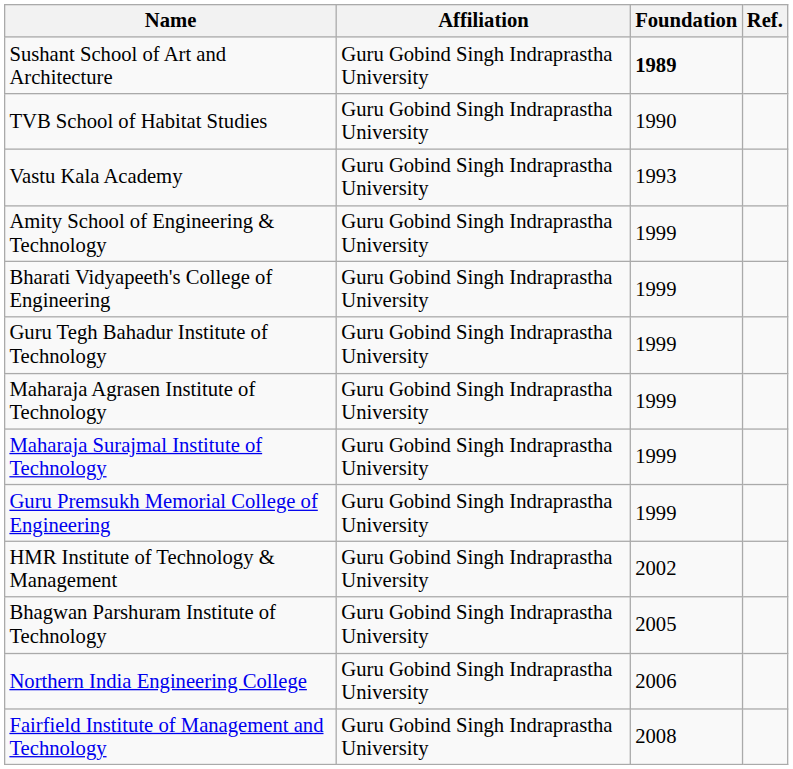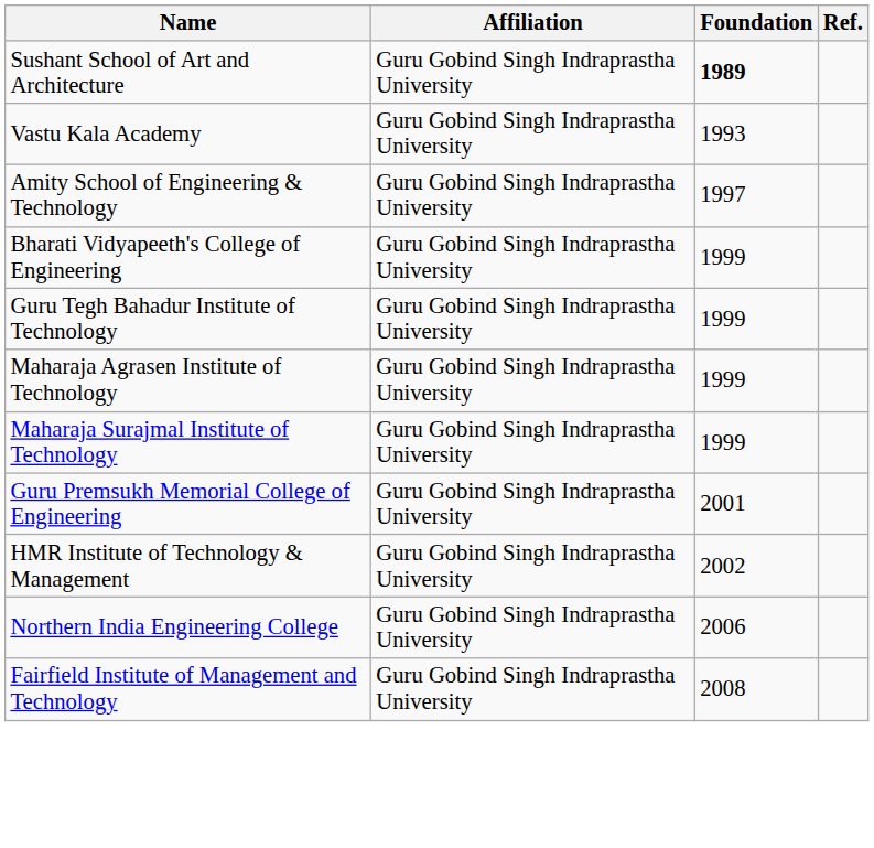- row: TVB School of Habitat Studies | Guru Gobind Singh Indraprastha University | 1990
Amity School of Engineering & Technology | Foundation: 1999 -> 1997
Guru Premsukh Memorial College of Engineering | Foundation: 1999 -> 2001
- row: Bhagwan Parshuram Institute of Technology | Guru Gobind Singh Indraprastha University | 2005
